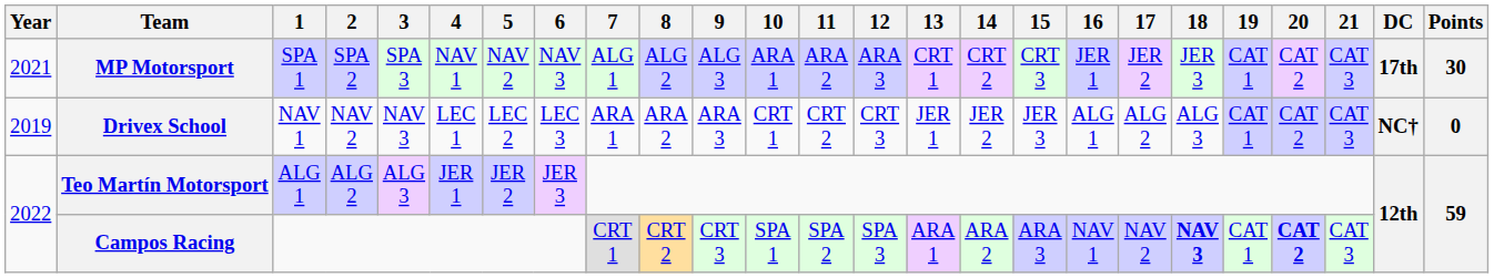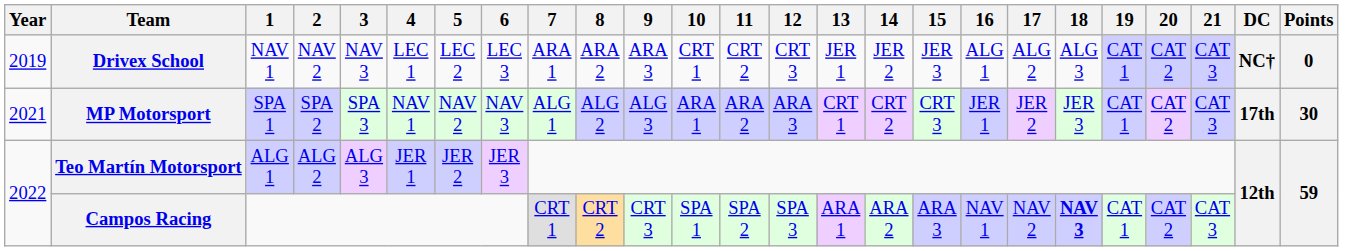rows swapped: Drivex School <-> MP Motorsport
Campos Racing | 20: bold -> normal
